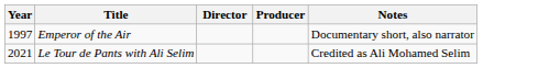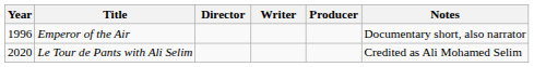+ column: Writer
Emperor of the Air | Year: 1997 -> 1996
Le Tour de Pants with Ali Selim | Year: 2021 -> 2020
